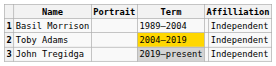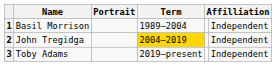2 | Name: Toby Adams -> John Tregidga
3 | Name: John Tregidga -> Toby Adams
3 | Term: lightgrey background -> no background
